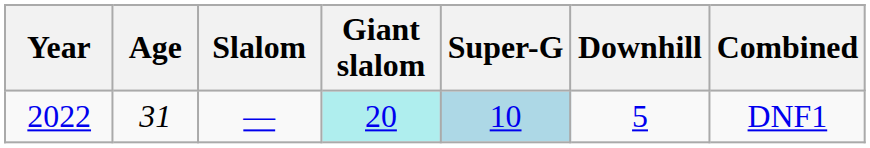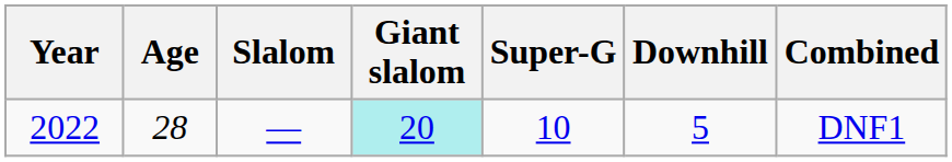2022 | Age: 31 -> 28
2022 | Super-G: lightblue background -> no background
